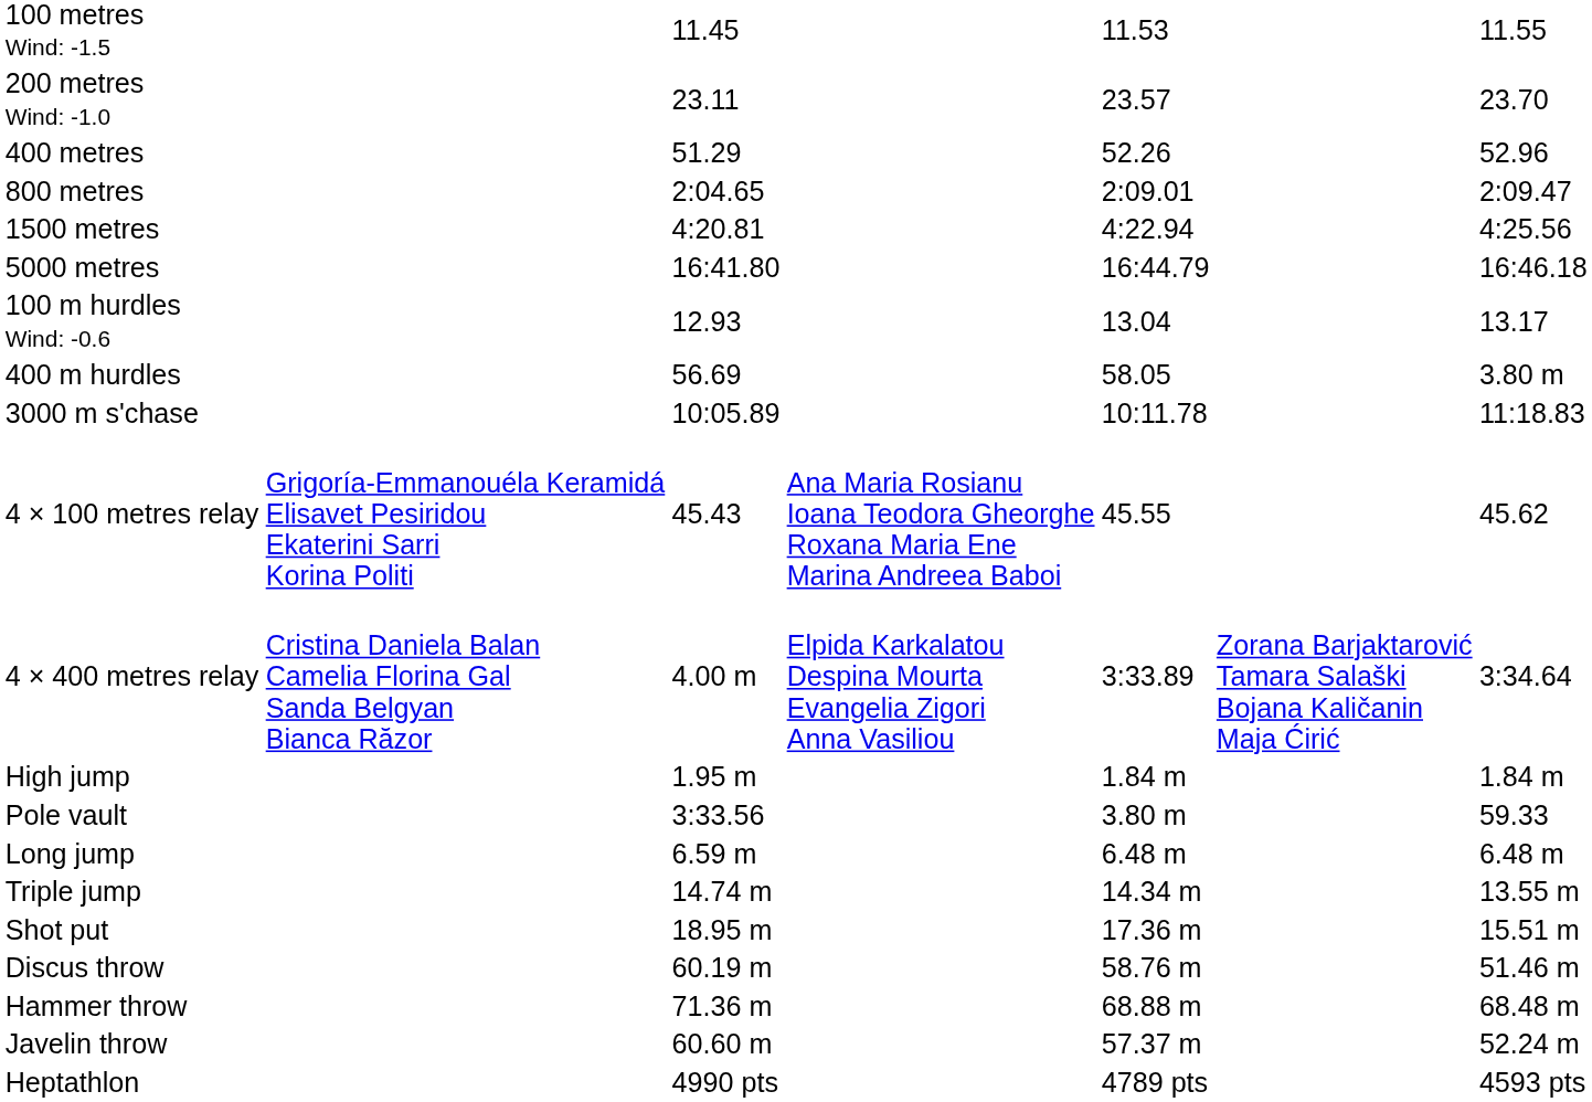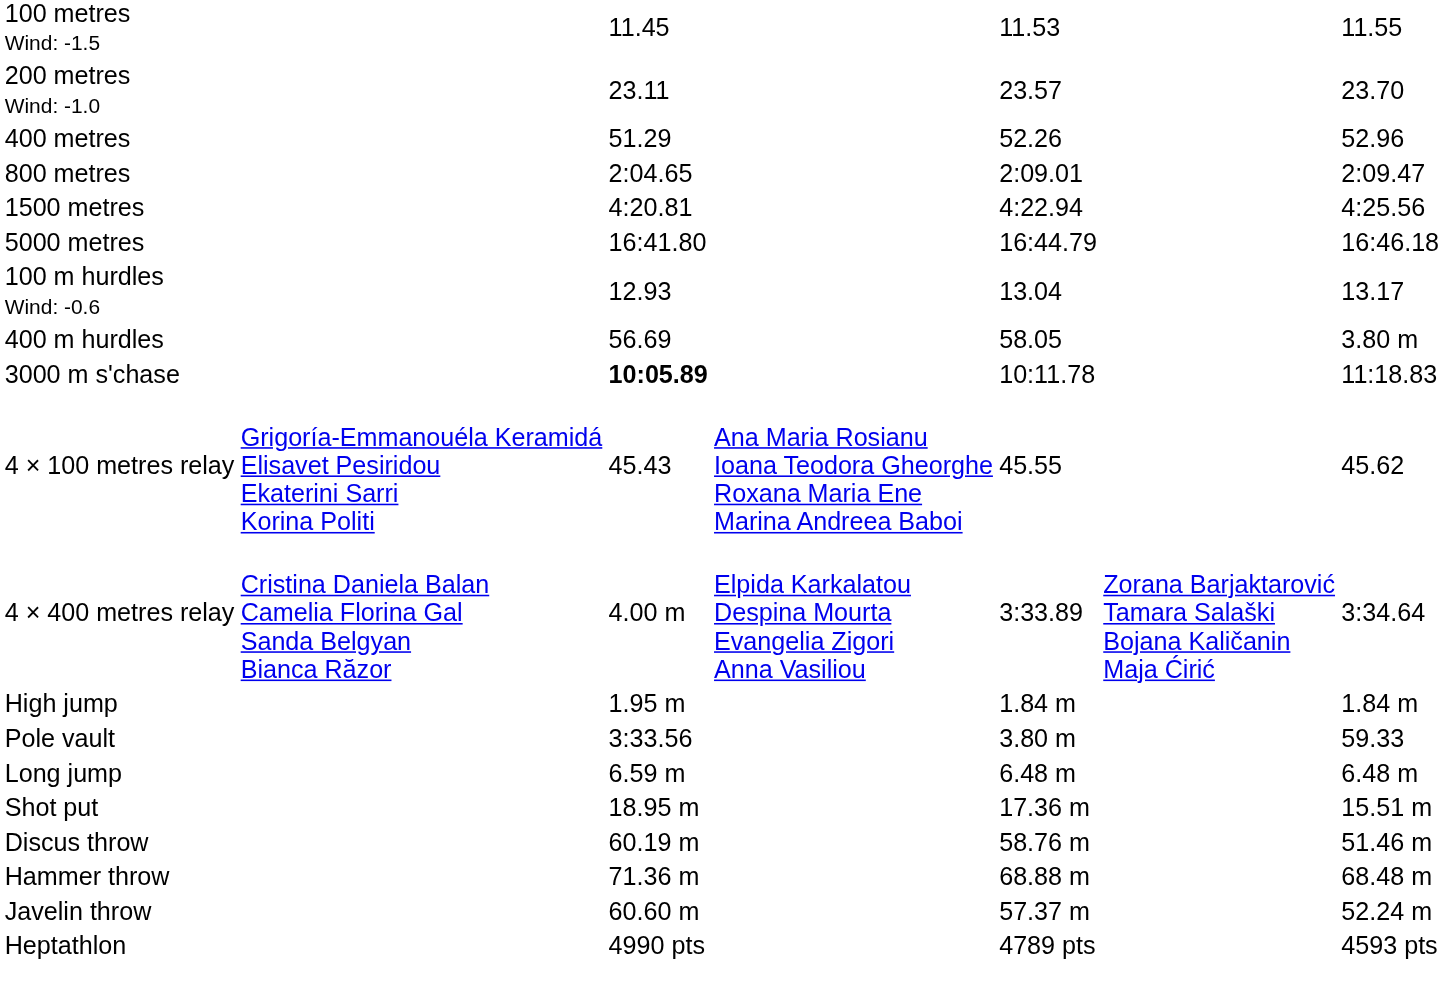3000 m s'chase | column 3: normal -> bold
- row: Triple jump | 14.74 m | 14.34 m | 13.55 m
